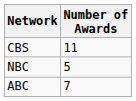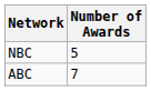- row: CBS | 11
